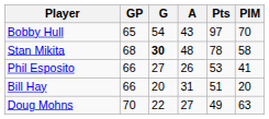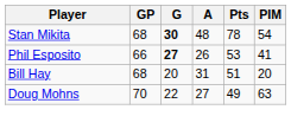- row: Bobby Hull | 65 | 54 | 43 | 97 | 70
Stan Mikita | PIM: 58 -> 54
Phil Esposito | G: normal -> bold
Bill Hay | GP: 66 -> 68
